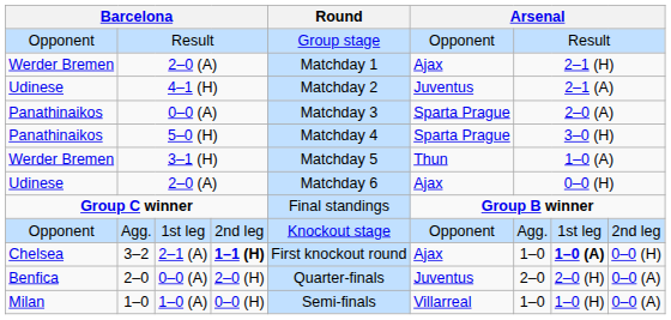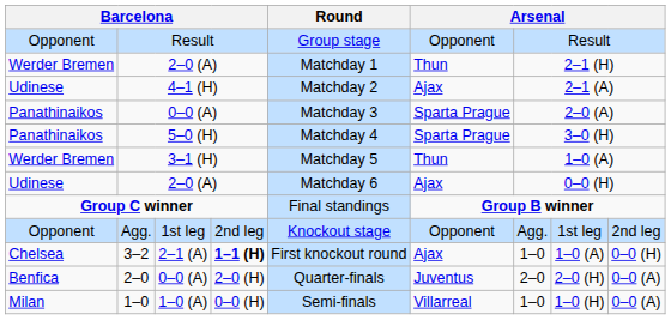Werder Bremen / 2–0 (A) | column 6: Ajax -> Thun
4–1 (H) | column 6: Juventus -> Ajax
3–2 | column 8: bold -> normal
